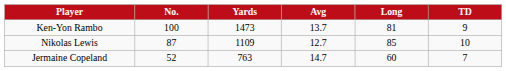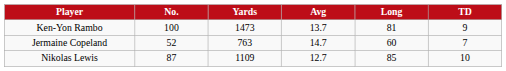rows swapped: Nikolas Lewis <-> Jermaine Copeland
